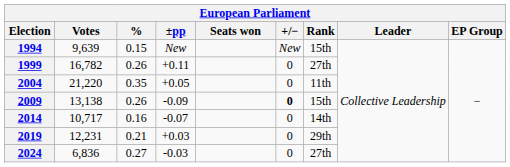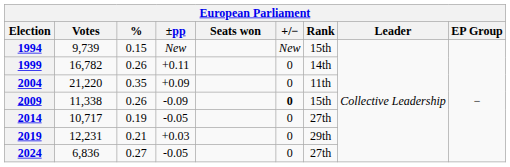1994 | Votes: 9,639 -> 9,739
1999 | Rank: 27th -> 14th
2004 | ±pp: +0.05 -> +0.09
2009 | Votes: 13,138 -> 11,338
2014 | %: 0.16 -> 0.19
2014 | ±pp: -0.07 -> -0.05
2014 | Rank: 14th -> 27th
2024 | ±pp: -0.03 -> -0.05
